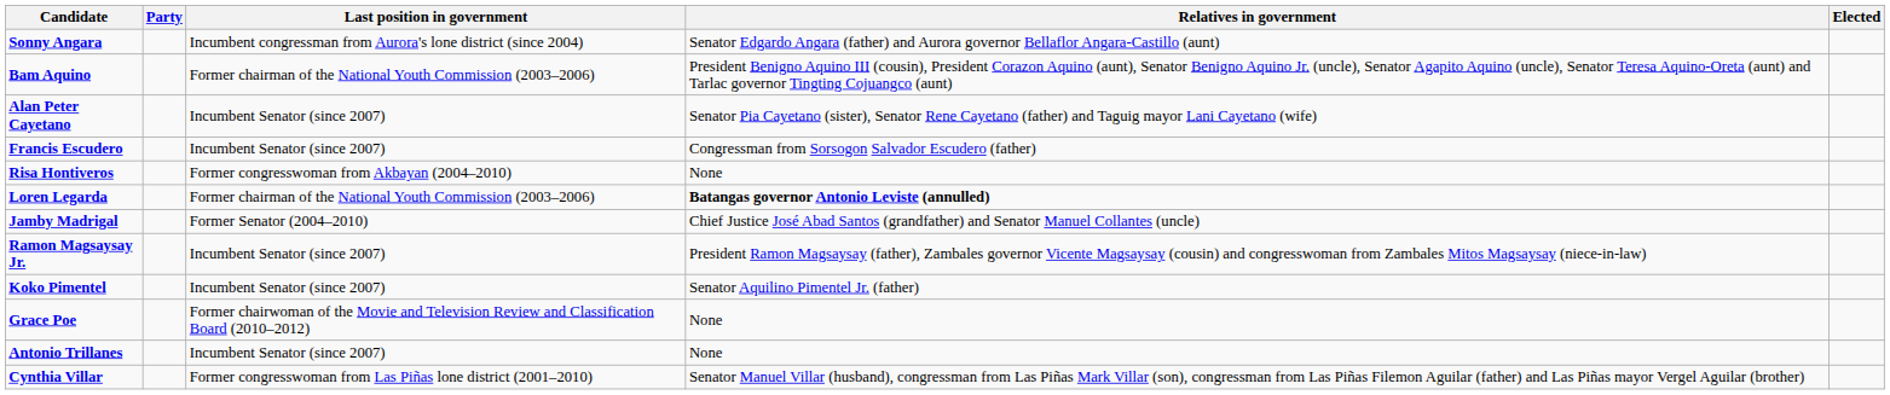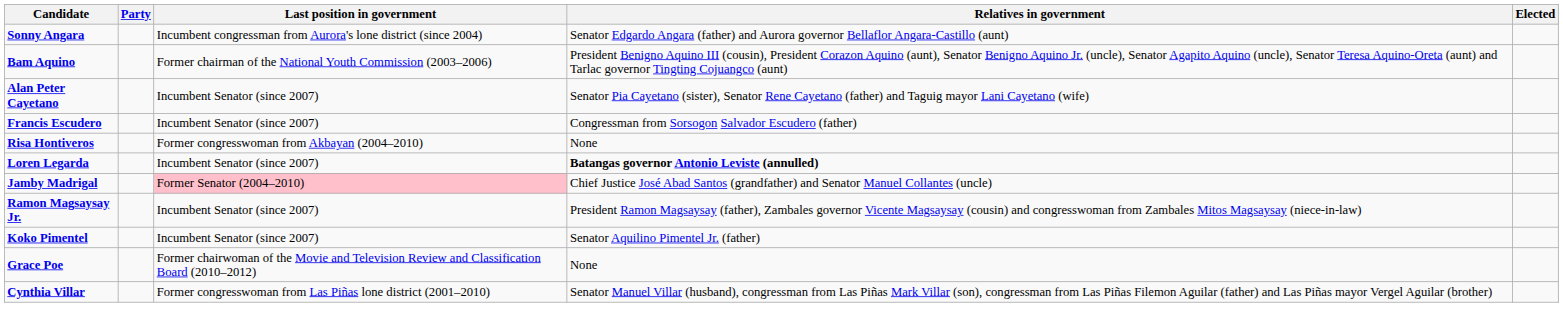Loren Legarda | Last position in government: Former chairman of the National Youth Commission (2003–2006) -> Incumbent Senator (since 2007)
Jamby Madrigal | Last position in government: no background -> pink background
- row: Antonio Trillanes | Incumbent Senator (since 2007) | None
